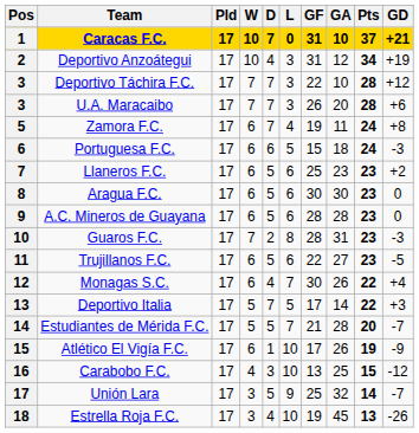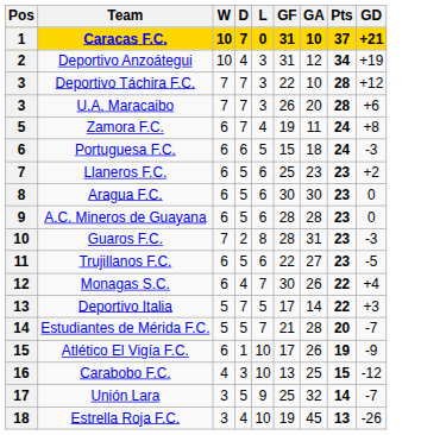- column: Pld | 17 | 17 | 17 | 17 | 17 | 17 | 17 | 17 | 17 | 17 | 17 | 17 | 17 | 17 | 17 | 17 | 17 | 17
